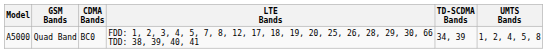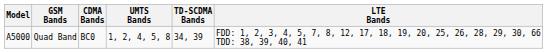columns swapped: UMTS Bands <-> LTE Bands
